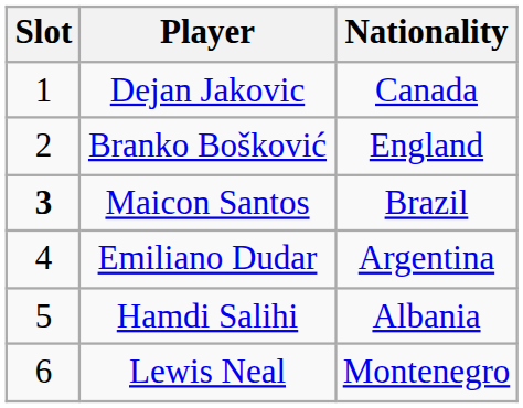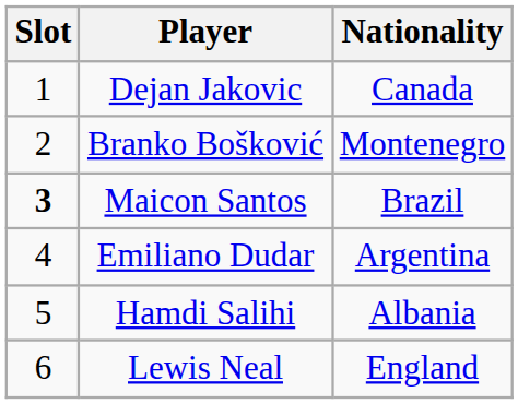Branko Bošković | Nationality: England -> Montenegro
Lewis Neal | Nationality: Montenegro -> England
